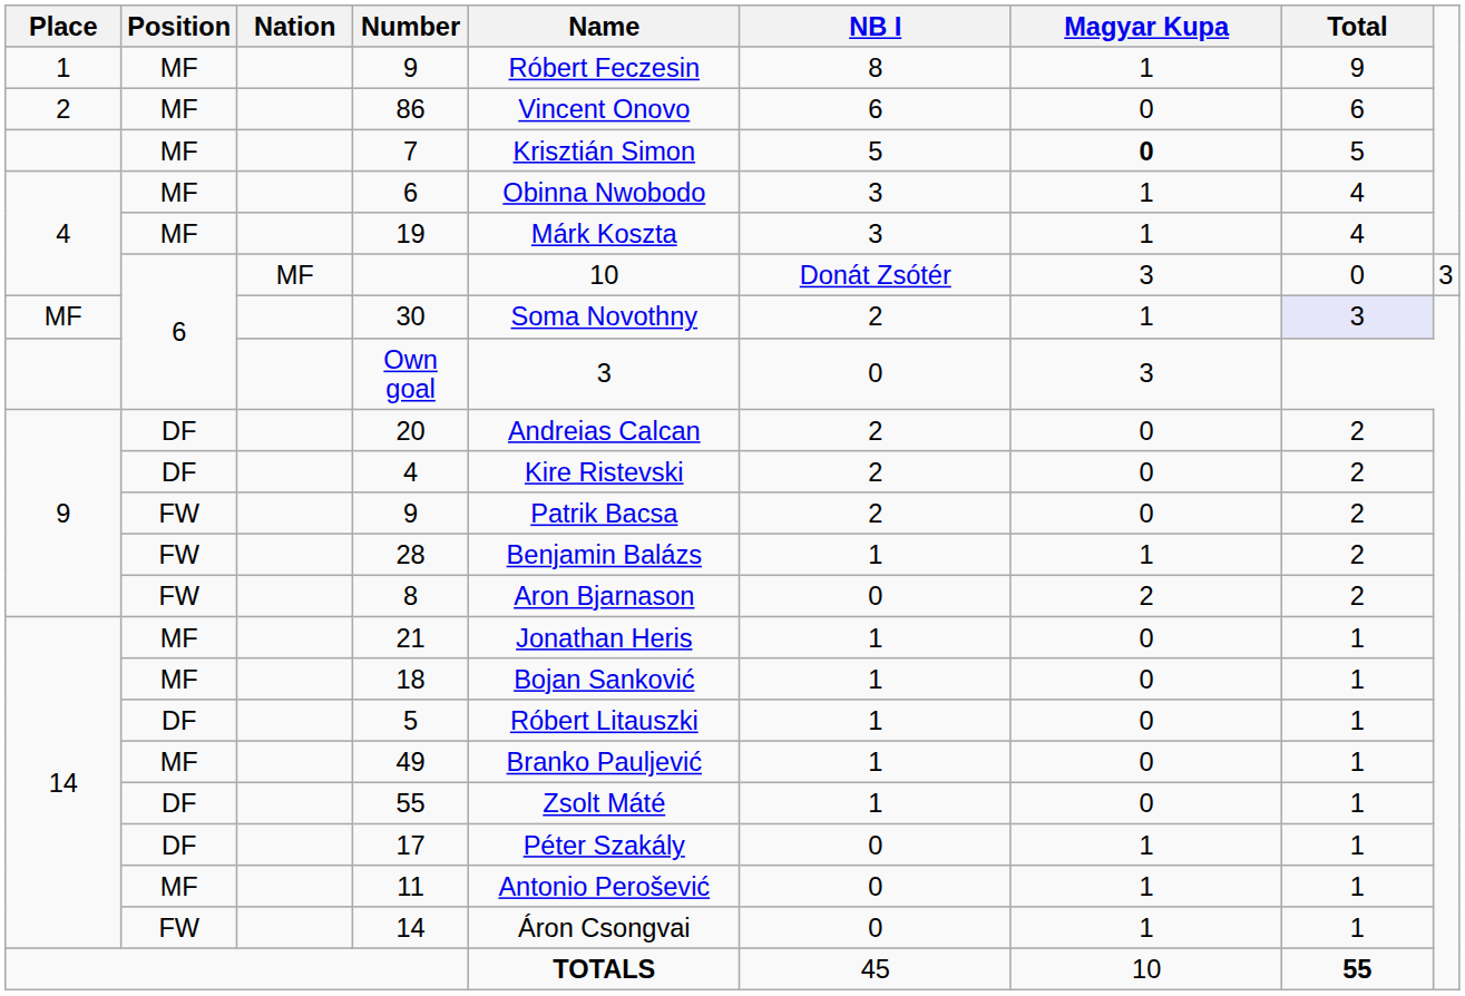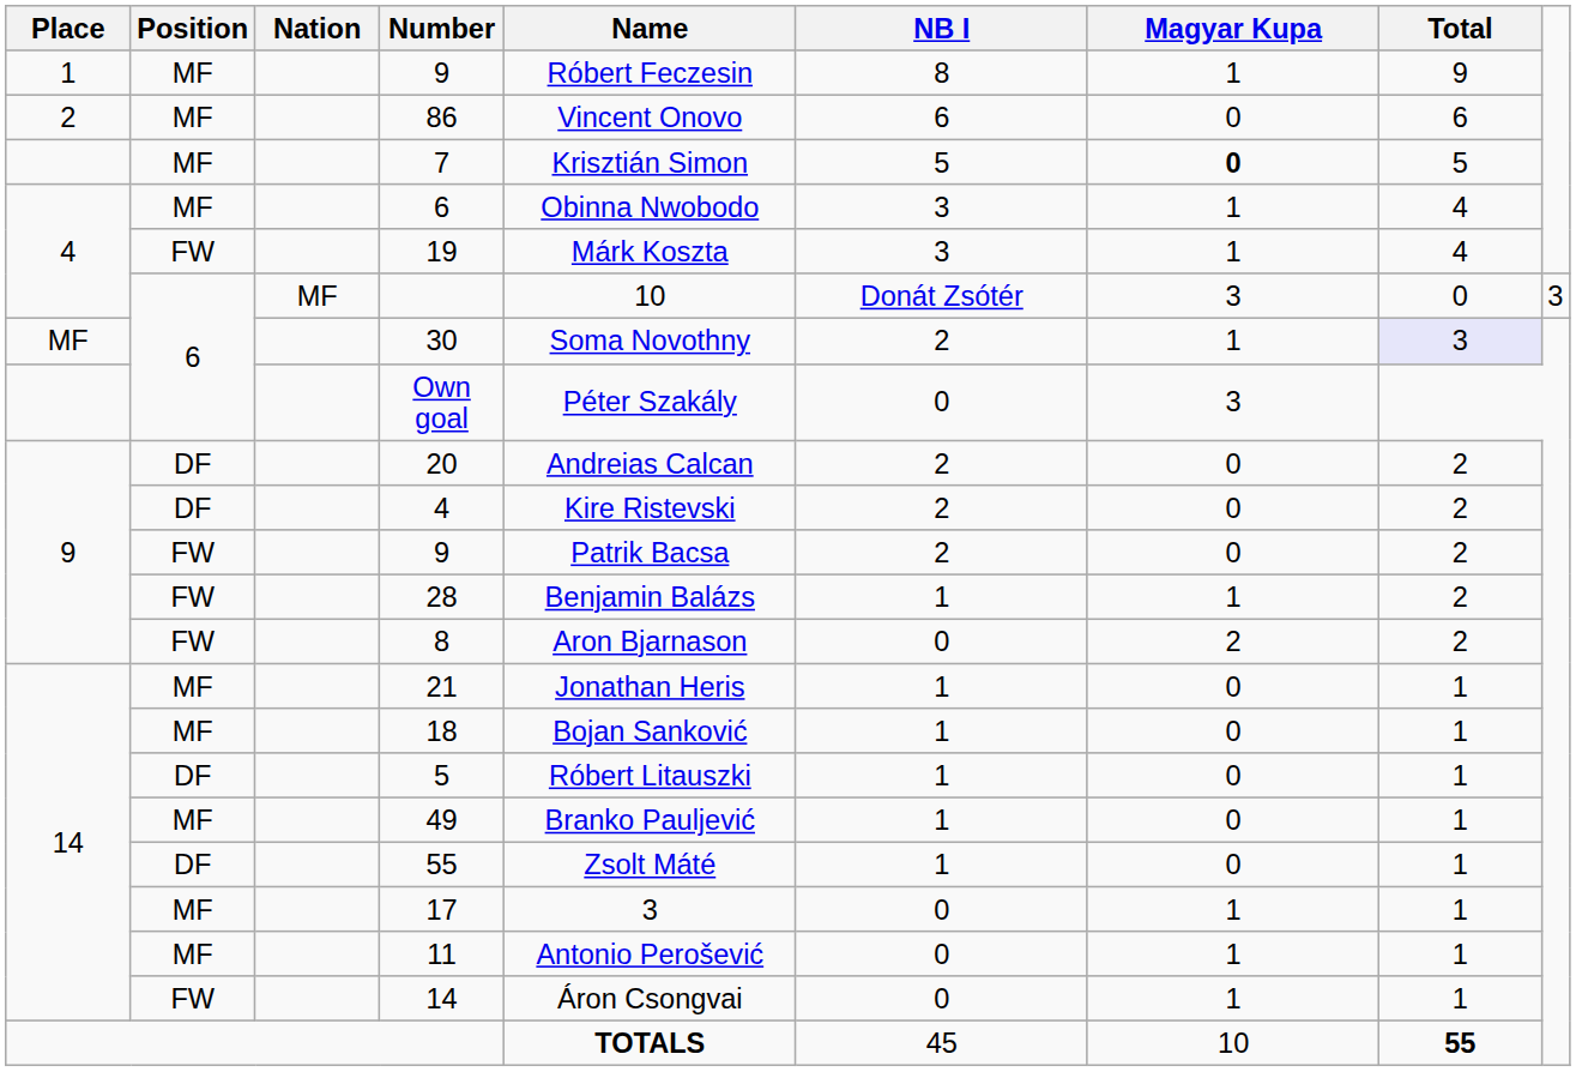19 | Position: MF -> FW
Own goal | Name: 3 -> Péter Szakály
17 | Position: DF -> MF
17 | Name: Péter Szakály -> 3
